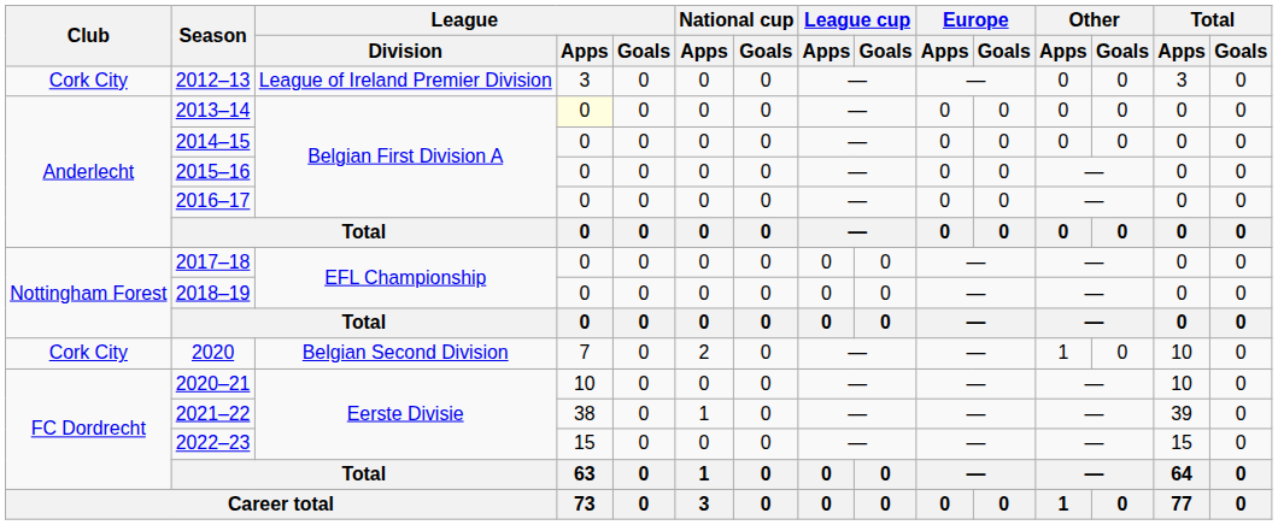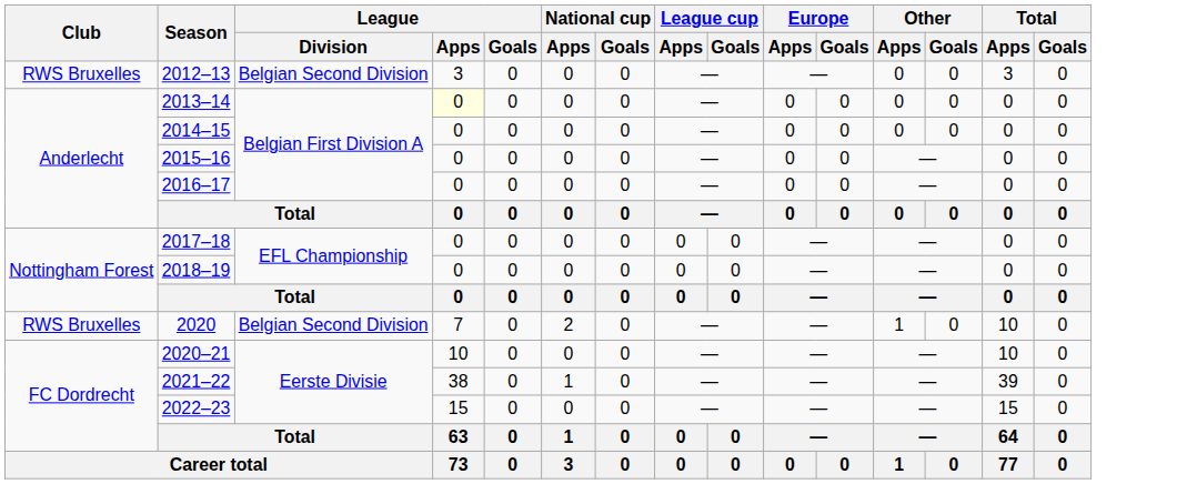2012–13 | Club: Cork City -> RWS Bruxelles
2012–13 | League / Division: League of Ireland Premier Division -> Belgian Second Division
2020 | Club: Cork City -> RWS Bruxelles
